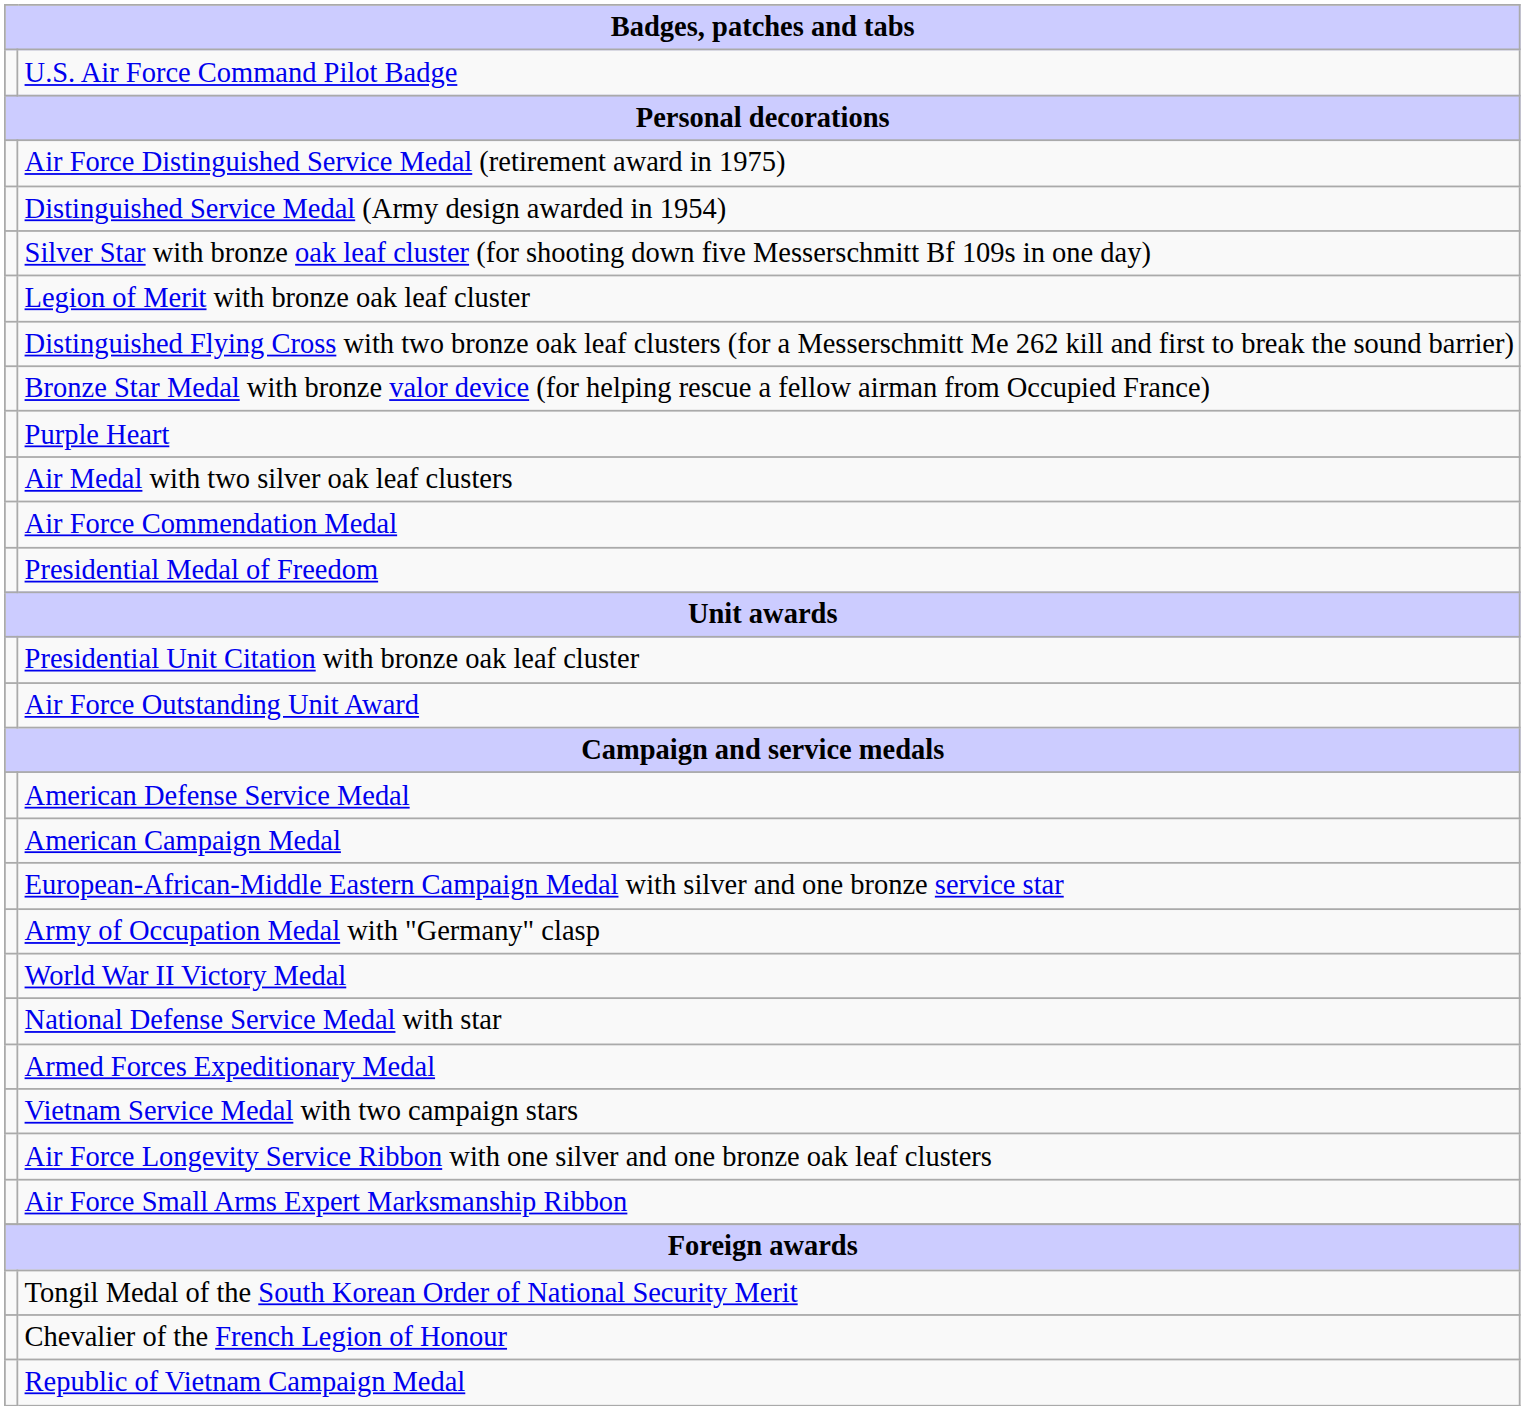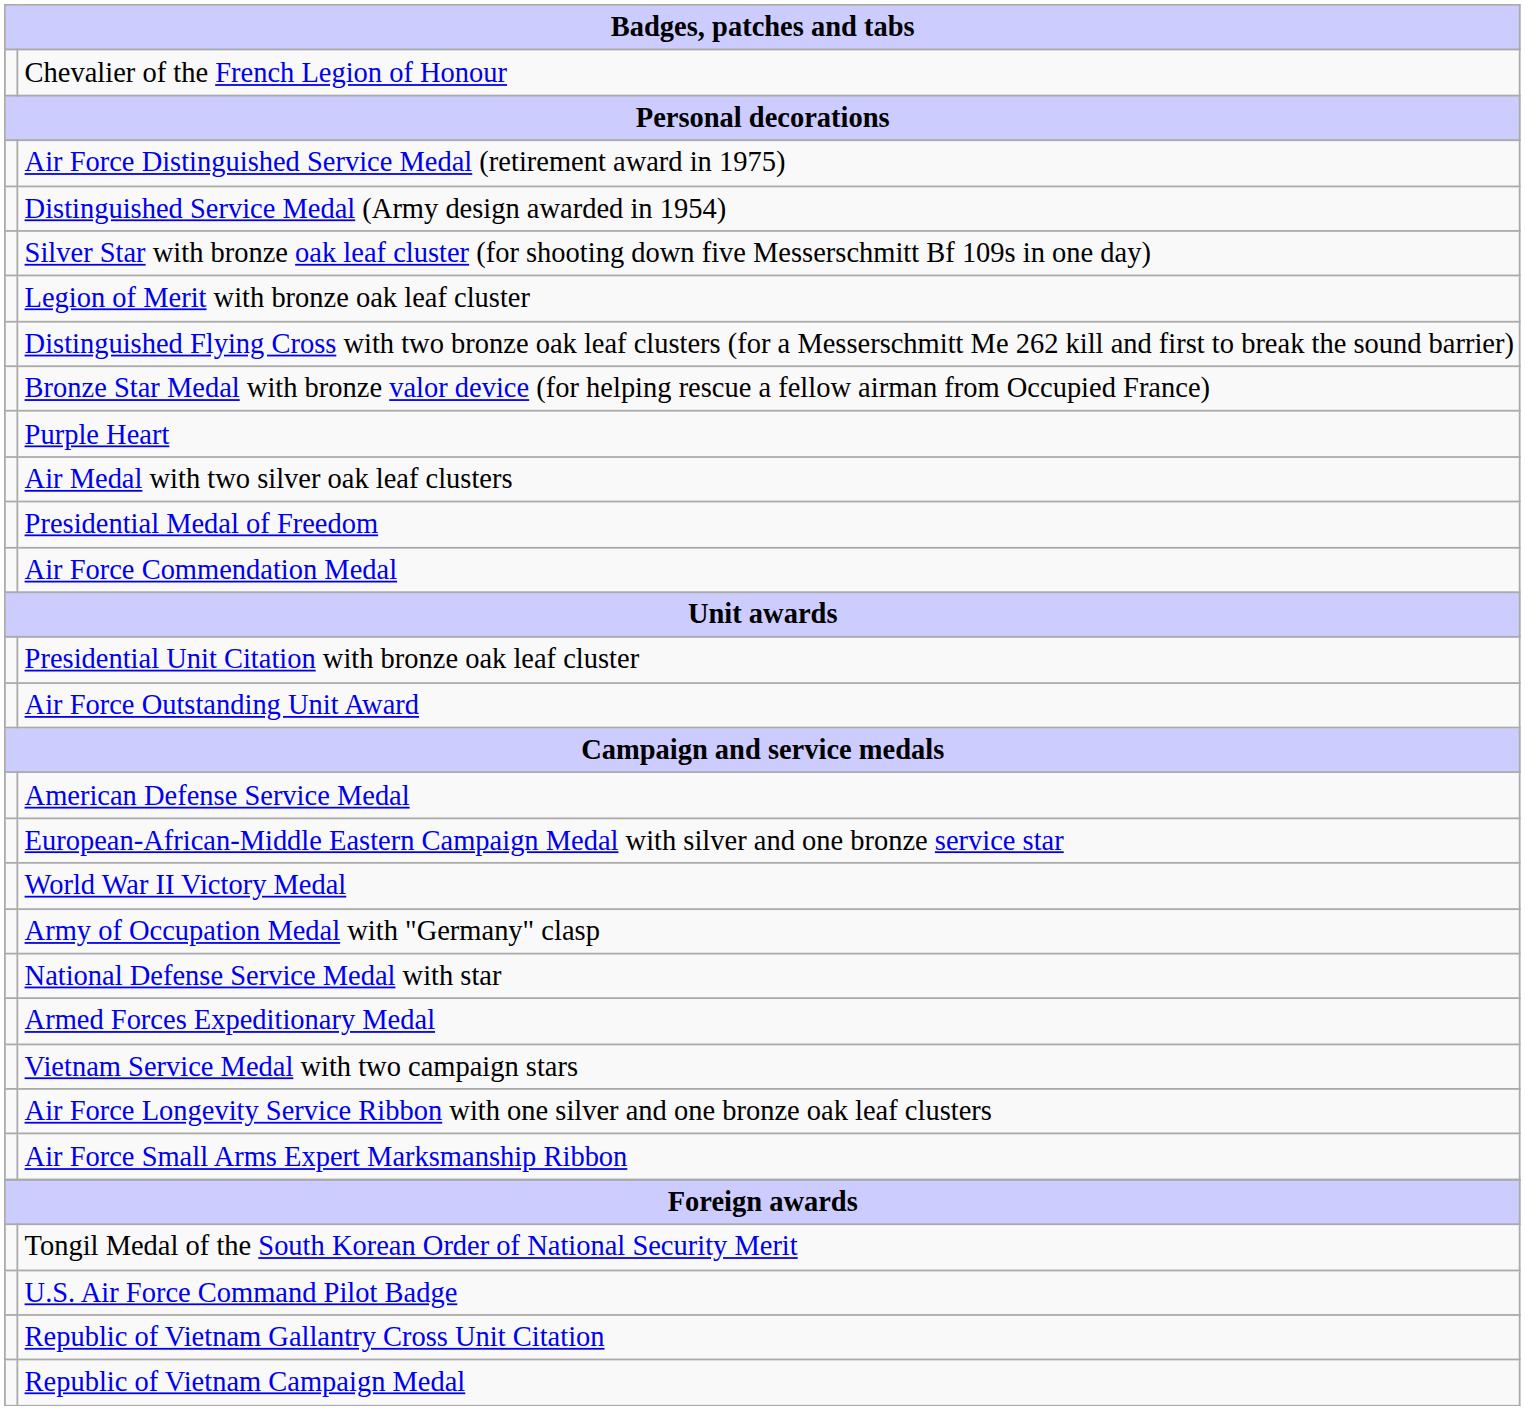rows swapped: U.S. Air Force Command Pilot Badge <-> Chevalier of the French Legion of Honour
rows swapped: Air Force Commendation Medal <-> Presidential Medal of Freedom
- row: American Campaign Medal
rows swapped: World War II Victory Medal <-> Army of Occupation Medal with "Germany" clasp
+ row: Republic of Vietnam Gallantry Cross Unit Citation
